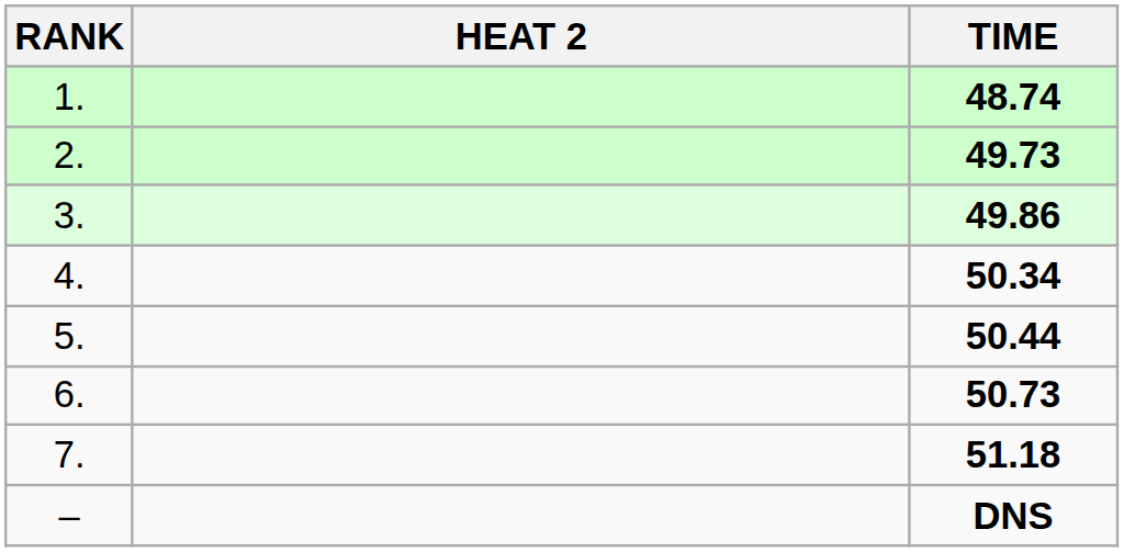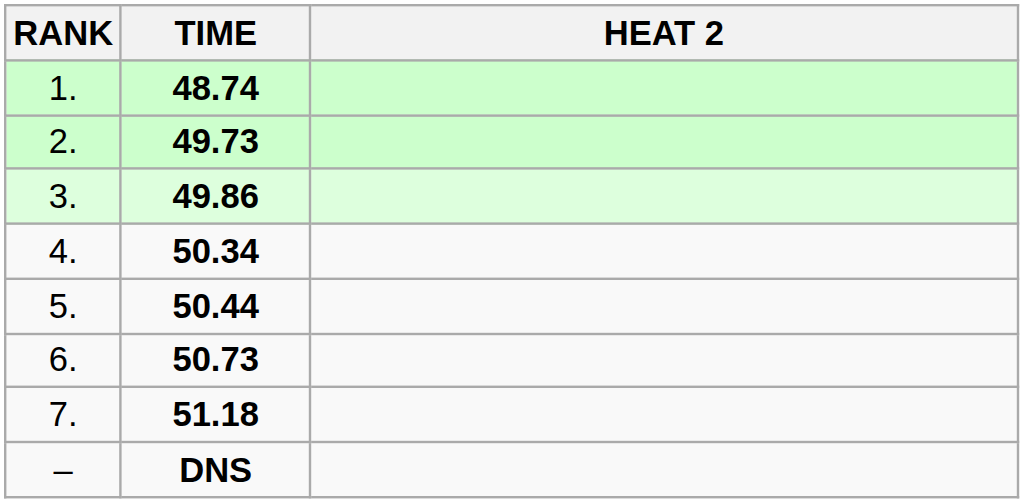columns swapped: HEAT 2 <-> TIME
